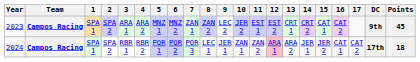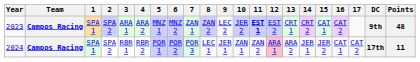2023 | 11: normal -> bold
2023 | Points: 45 -> 48
2024 | Points: 18 -> 11
